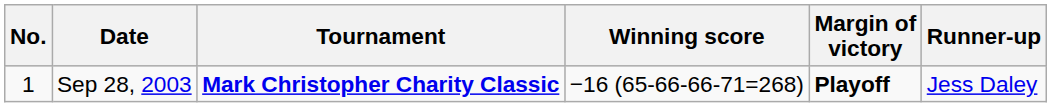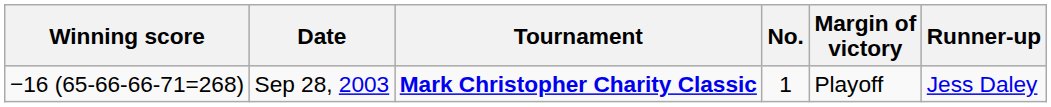columns swapped: No. <-> Winning score
Sep 28, 2003 | Margin of victory: bold -> normal
